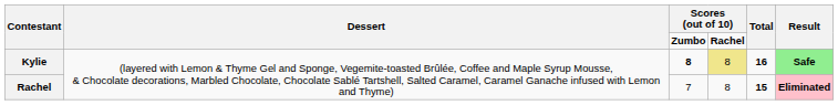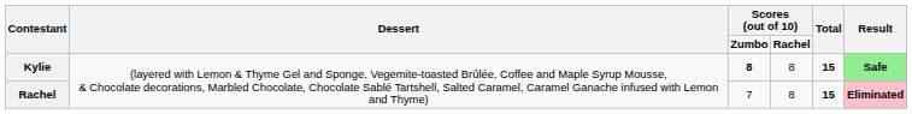Kylie | column 4: khaki background -> no background
Kylie | Total: 16 -> 15
